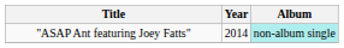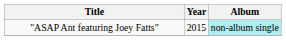"ASAP Ant featuring Joey Fatts" | Year: 2014 -> 2015
